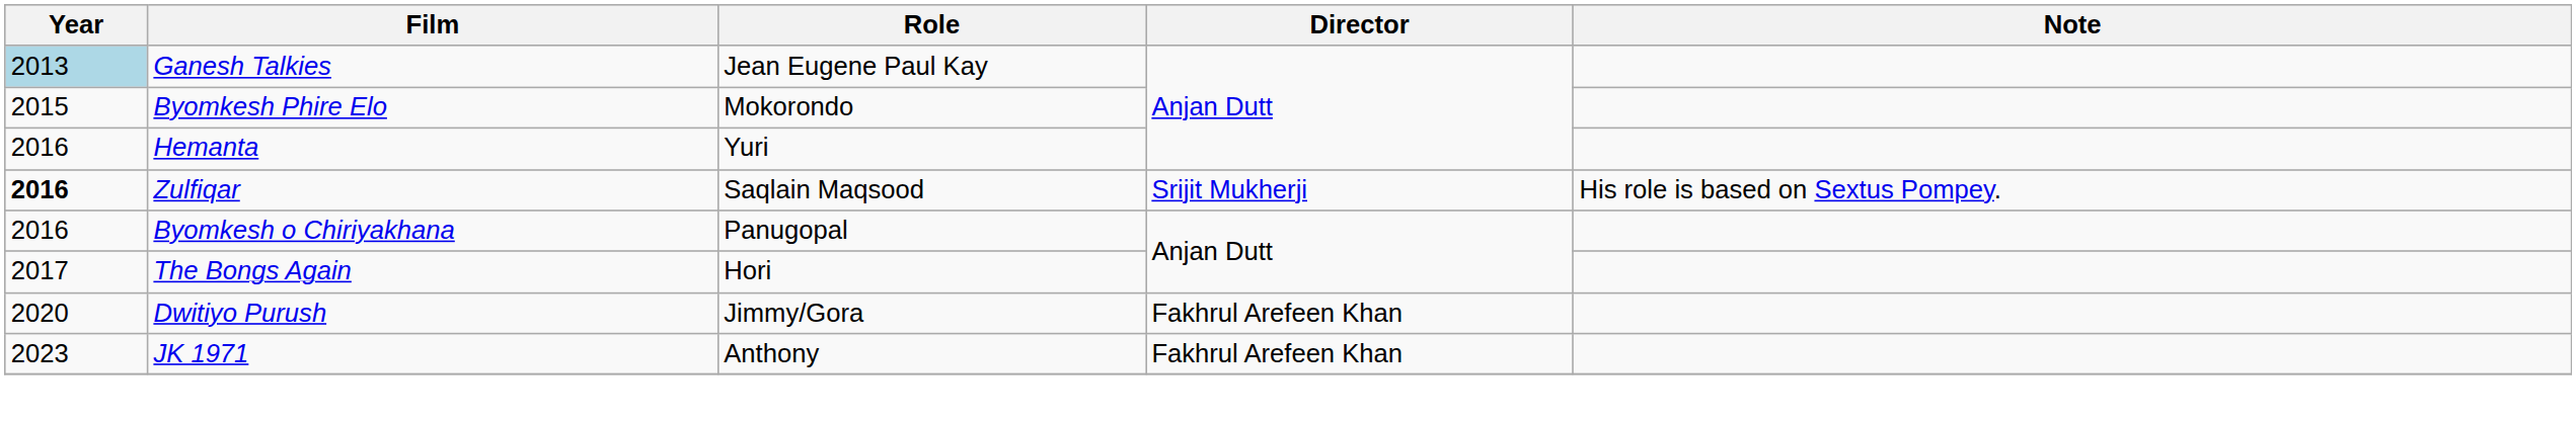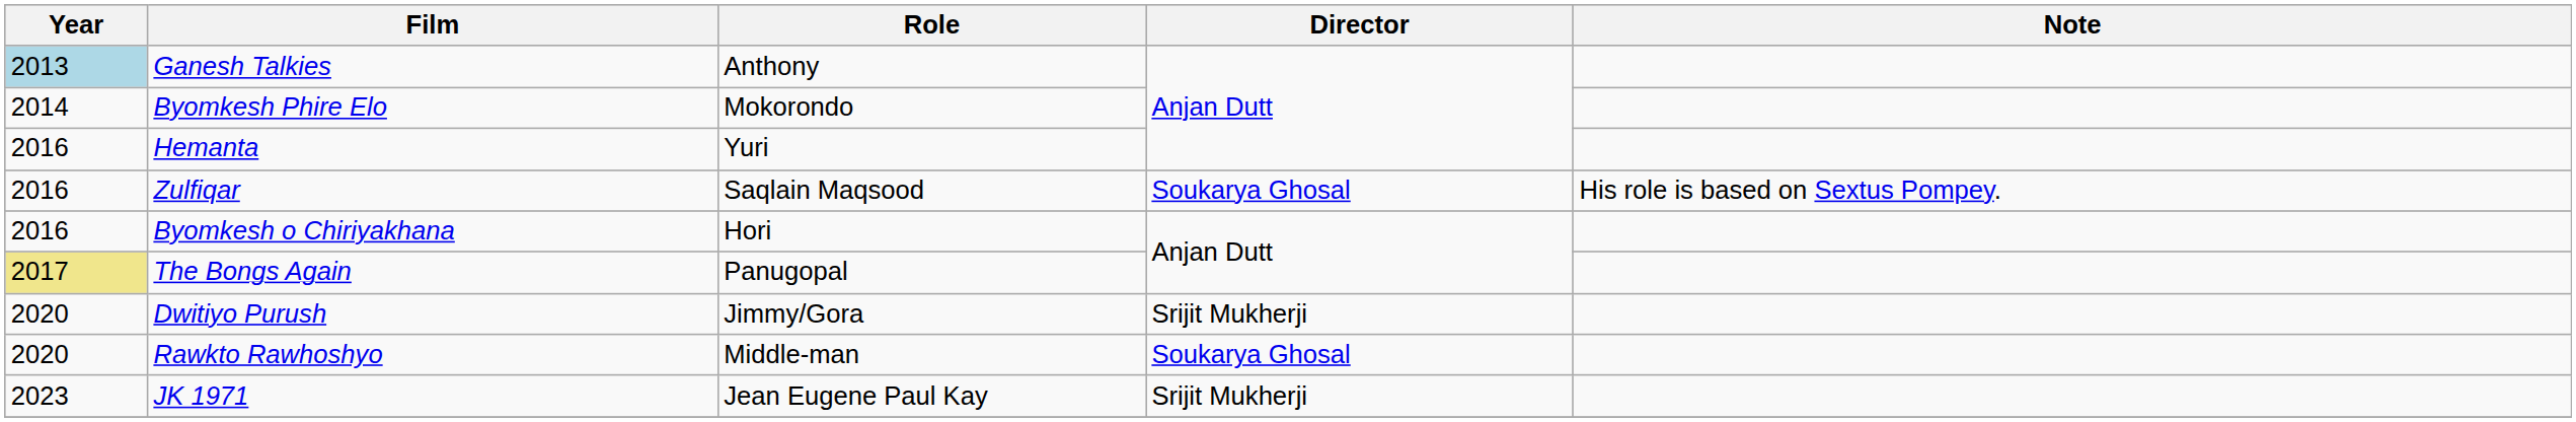Ganesh Talkies | Role: Jean Eugene Paul Kay -> Anthony
Byomkesh Phire Elo | Year: 2015 -> 2014
Zulfiqar | Year: bold -> normal
Zulfiqar | Director: Srijit Mukherji -> Soukarya Ghosal
Byomkesh o Chiriyakhana | Role: Panugopal -> Hori
The Bongs Again | Year: no background -> khaki background
The Bongs Again | Role: Hori -> Panugopal
Dwitiyo Purush | Director: Fakhrul Arefeen Khan -> Srijit Mukherji
+ row: 2020 | Rawkto Rawhoshyo | Middle-man | Soukarya Ghosal
JK 1971 | Role: Anthony -> Jean Eugene Paul Kay
JK 1971 | Director: Fakhrul Arefeen Khan -> Srijit Mukherji
